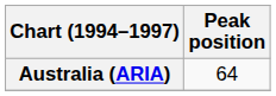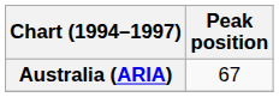Australia (ARIA) | Peak position: 64 -> 67
